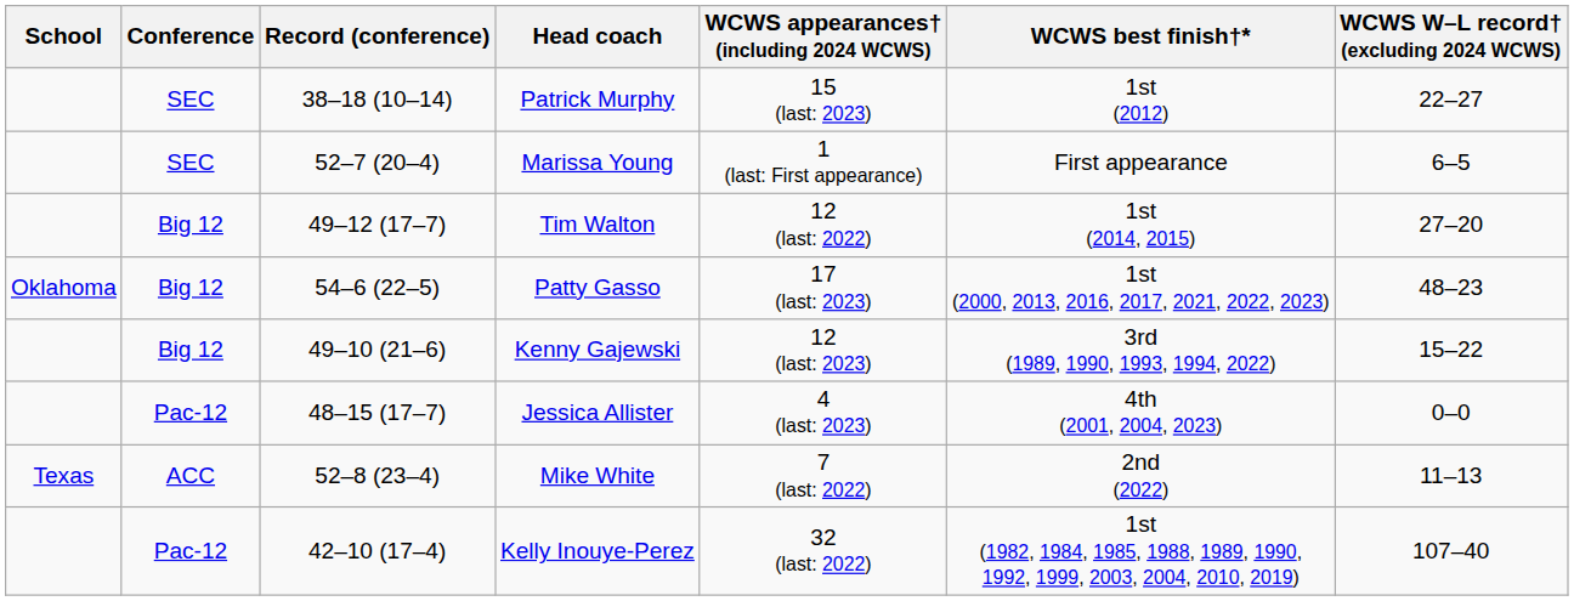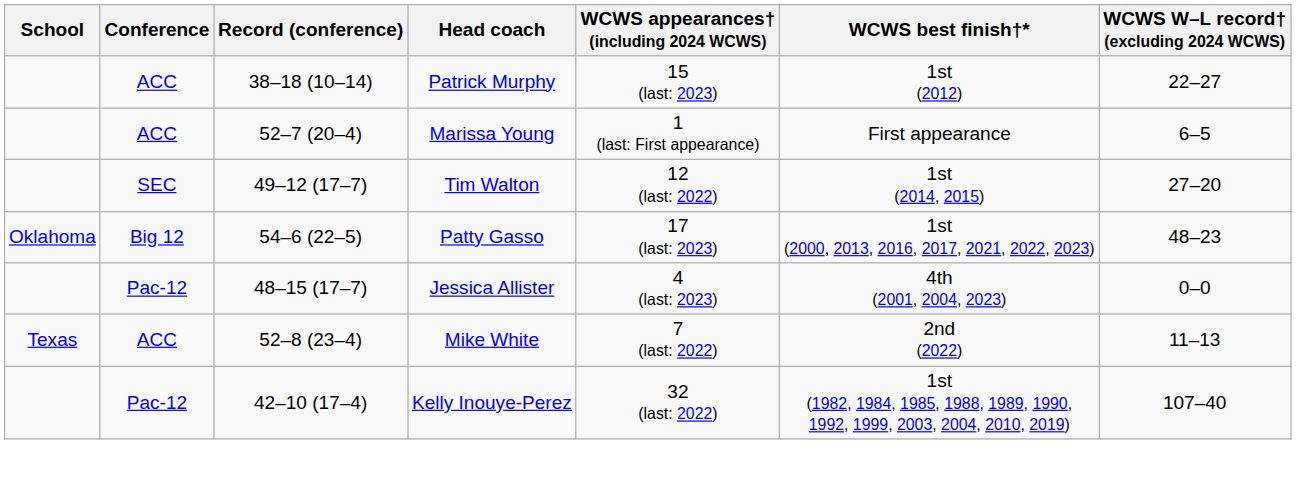Patrick Murphy | Conference: SEC -> ACC
Marissa Young | Conference: SEC -> ACC
Tim Walton | Conference: Big 12 -> SEC
- row: Big 12 | 49–10 (21–6) | Kenny Gajewski | 12 (last: 2023) | 3rd (1989, 1990, 1993, 1994, 2022) | 15–22
